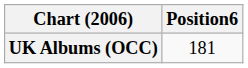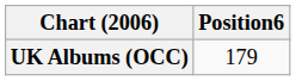UK Albums (OCC) | Position6: 181 -> 179
